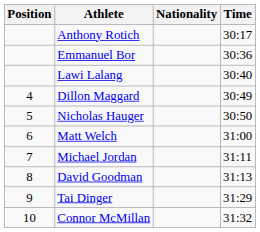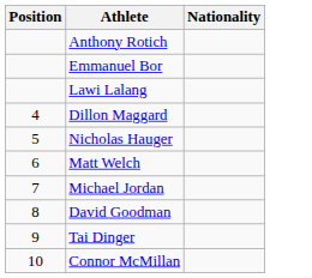- column: Time | 30:17 | 30:36 | 30:40 | 30:49 | 30:50 | 31:00 | 31:11 | 31:13 | 31:29 | 31:32
